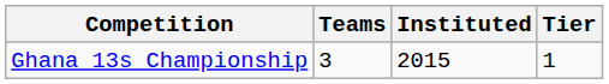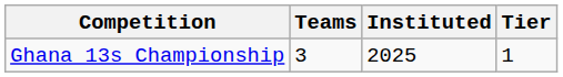Ghana 13s Championship | Instituted: 2015 -> 2025
